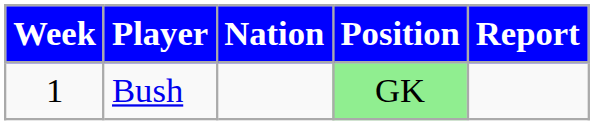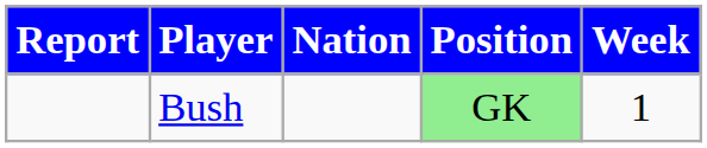columns swapped: Week <-> Report
